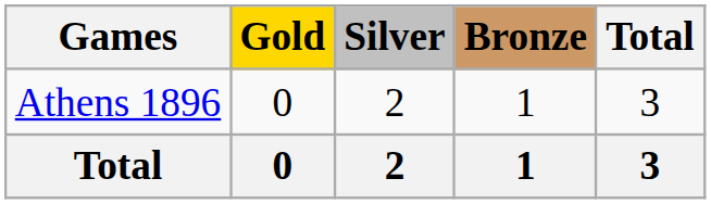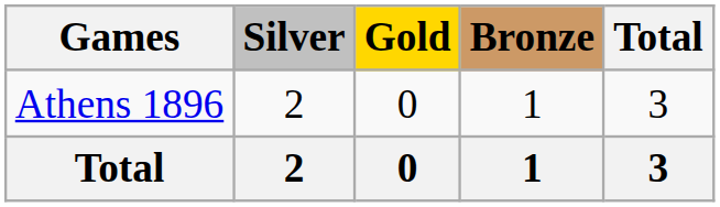columns swapped: Gold <-> Silver
